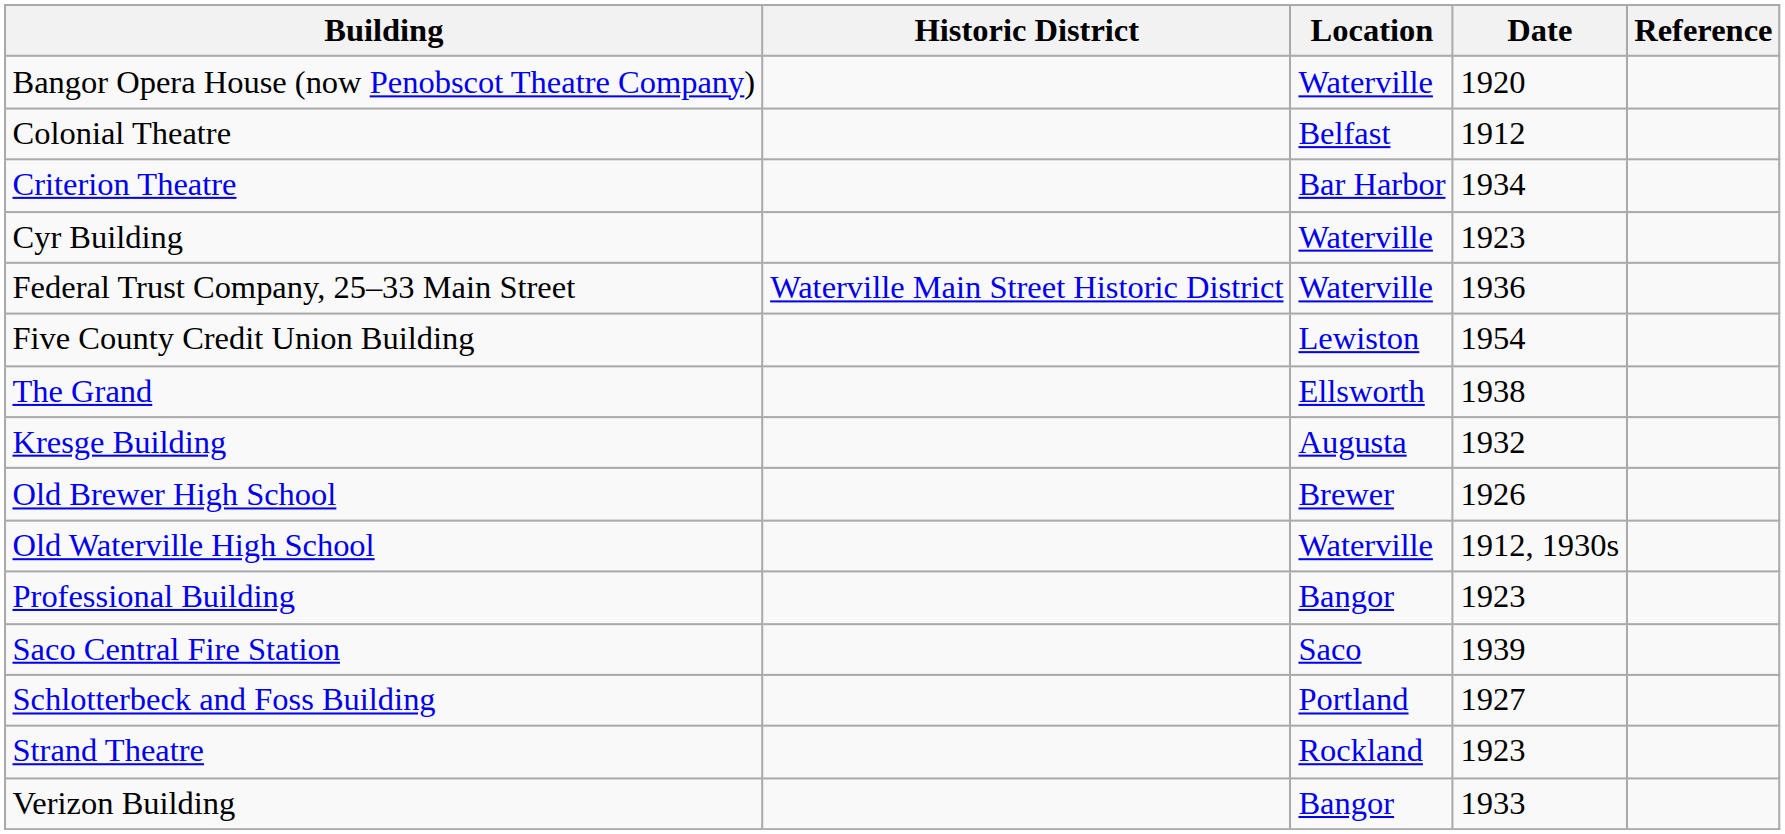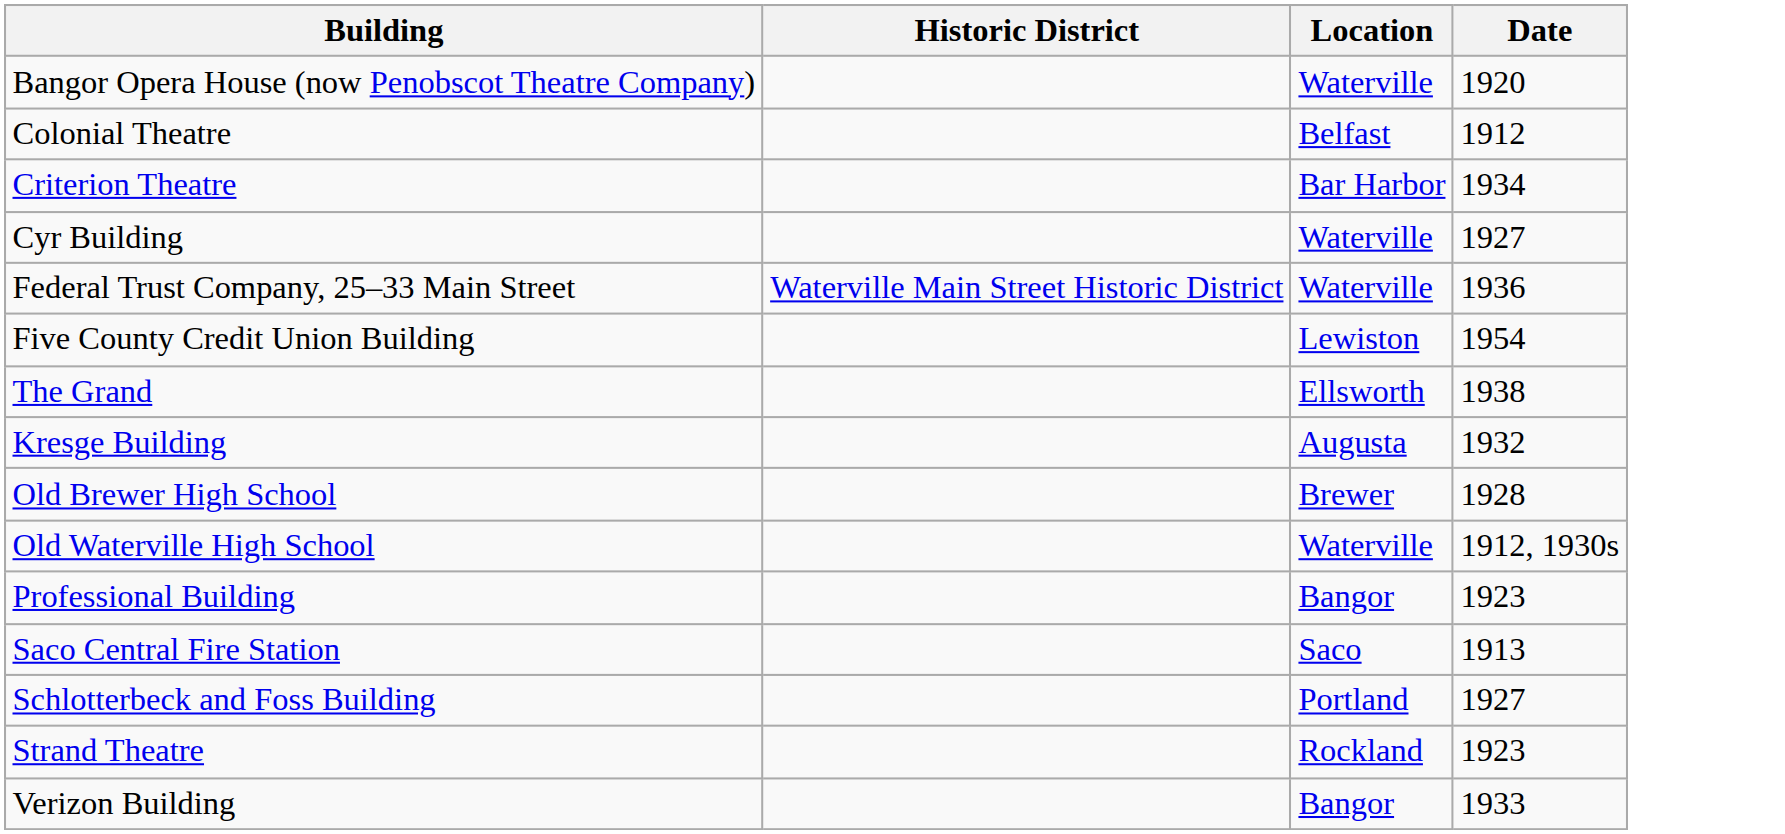- column: Reference
Cyr Building | Date: 1923 -> 1927
Old Brewer High School | Date: 1926 -> 1928
Saco Central Fire Station | Date: 1939 -> 1913
